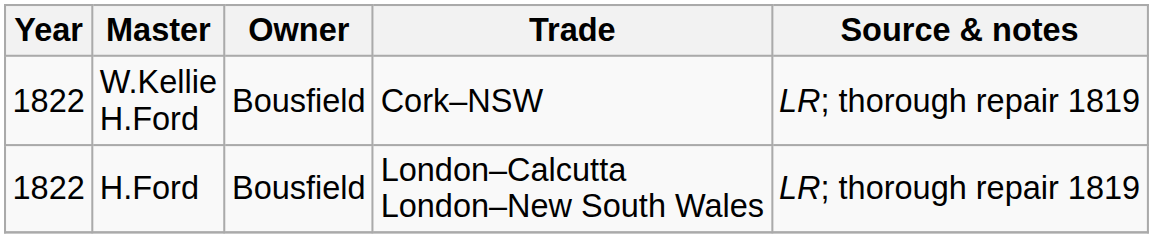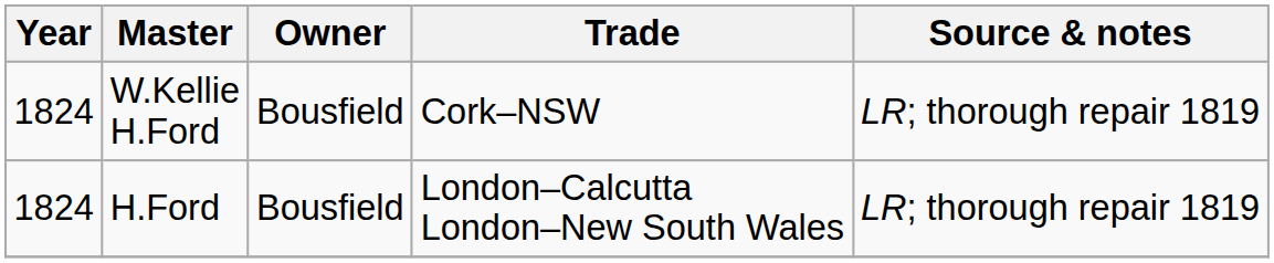W.Kellie H.Ford | Year: 1822 -> 1824
H.Ford | Year: 1822 -> 1824
